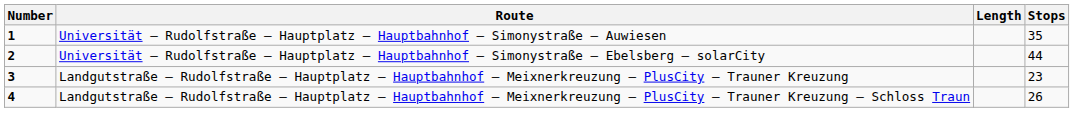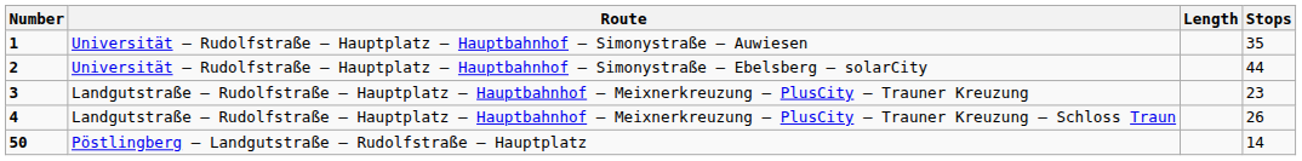+ row: 50 | Pöstlingberg – Landgutstraße – Rudolfstraße – Hauptplatz | 14
